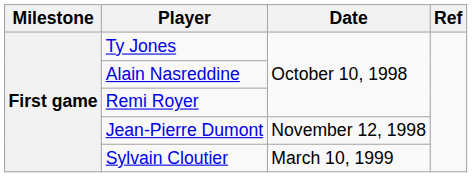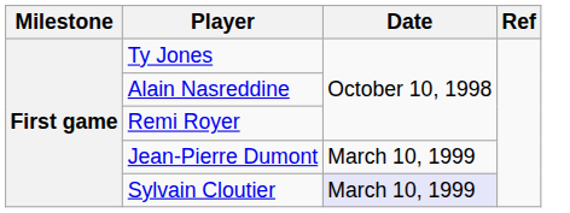Jean-Pierre Dumont | Date: November 12, 1998 -> March 10, 1999
Sylvain Cloutier | Date: no background -> lavender background
